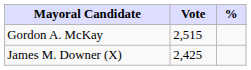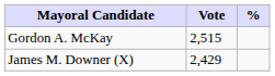James M. Downer (X) | Vote: 2,425 -> 2,429
